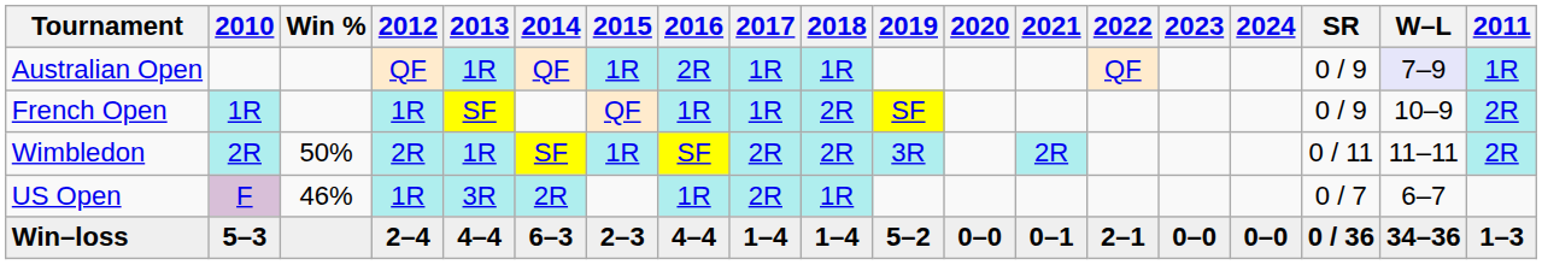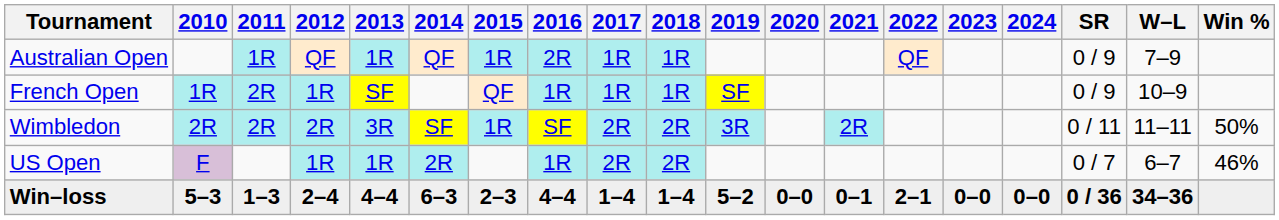columns swapped: 2011 <-> Win %
Australian Open | W–L: lavender background -> no background
French Open | 2018: 2R -> 1R
Wimbledon | 2013: 1R -> 3R
US Open | 2013: 3R -> 1R
US Open | 2018: 1R -> 2R
